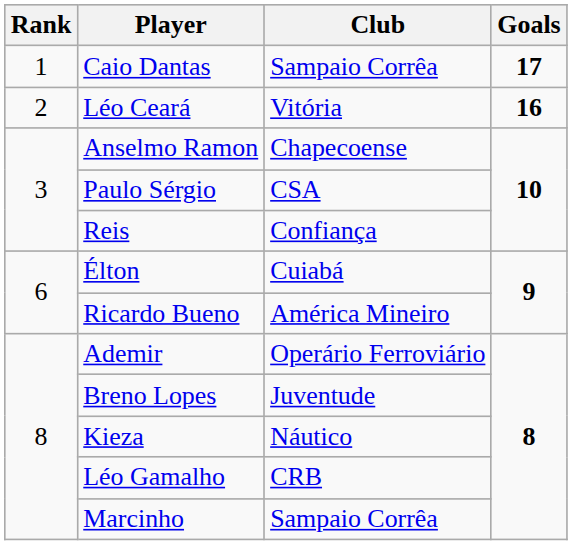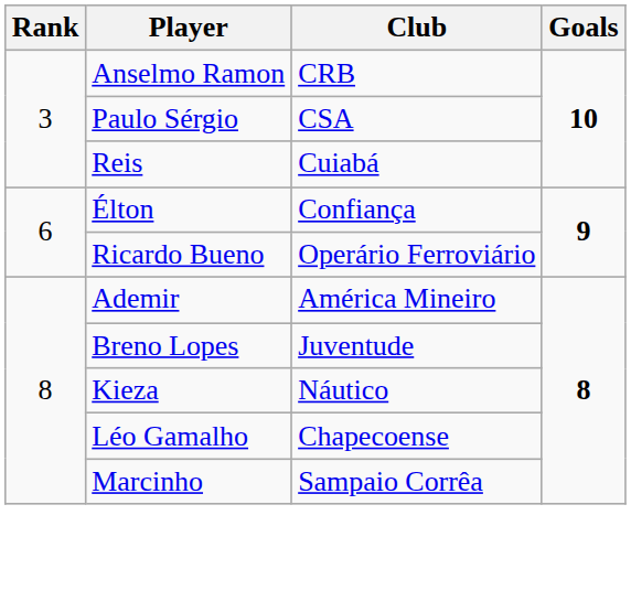- row: 1 | Caio Dantas | Sampaio Corrêa | 17
- row: 2 | Léo Ceará | Vitória | 16
Anselmo Ramon | Club: Chapecoense -> CRB
Reis | Club: Confiança -> Cuiabá
Élton | Club: Cuiabá -> Confiança
Ricardo Bueno | Club: América Mineiro -> Operário Ferroviário
Ademir | Club: Operário Ferroviário -> América Mineiro
Léo Gamalho | Club: CRB -> Chapecoense
